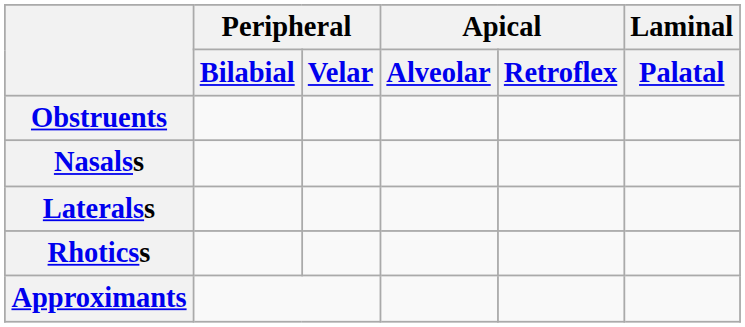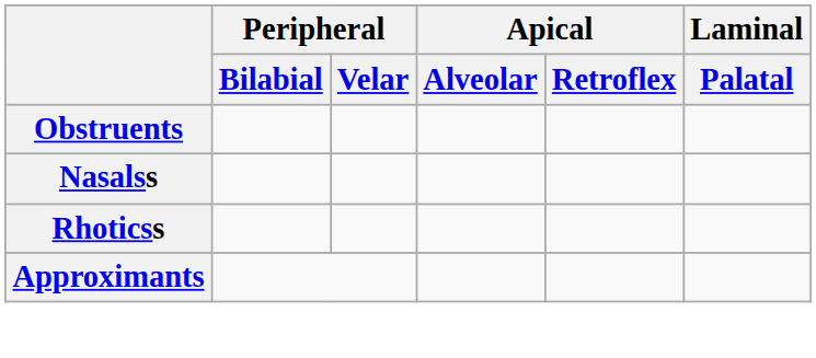- row: Lateralss
